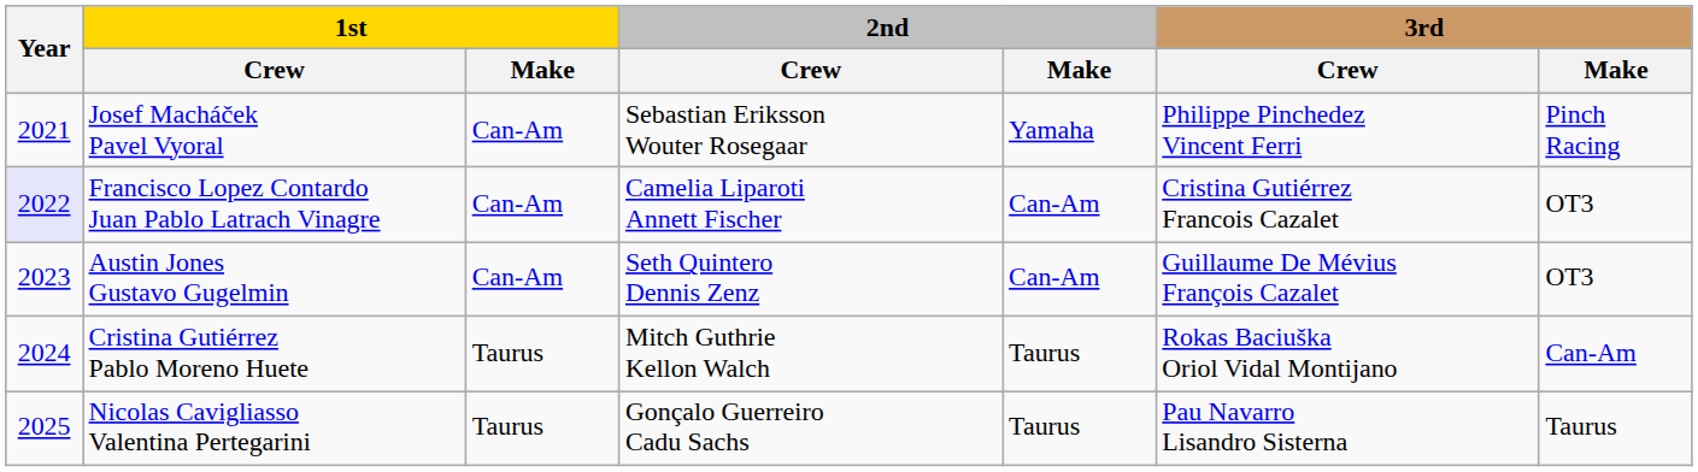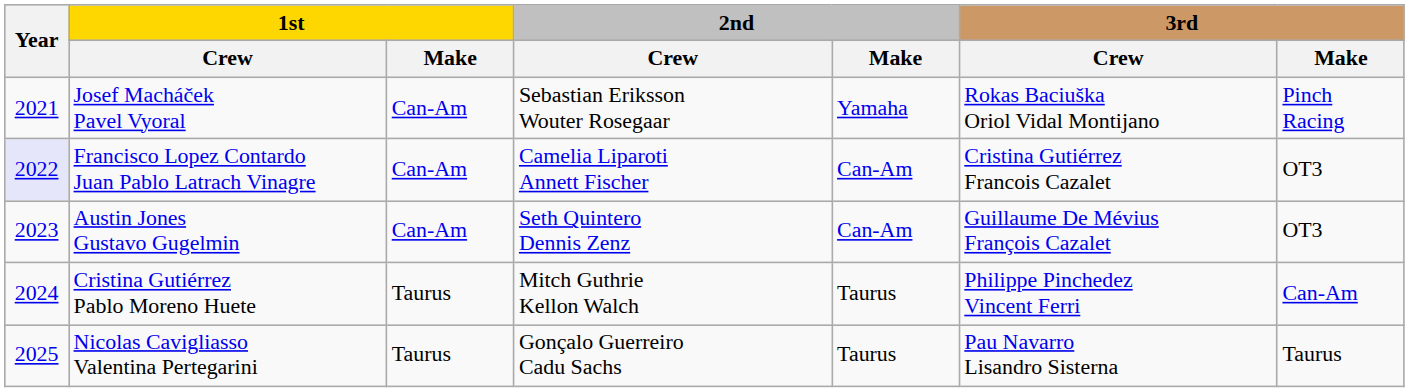Josef Macháček Pavel Vyoral | 3rd / Crew: Philippe Pinchedez Vincent Ferri -> Rokas Baciuška Oriol Vidal Montijano
Cristina Gutiérrez Pablo Moreno Huete | 3rd / Crew: Rokas Baciuška Oriol Vidal Montijano -> Philippe Pinchedez Vincent Ferri
